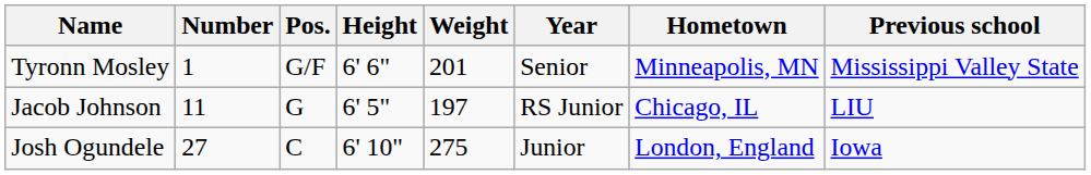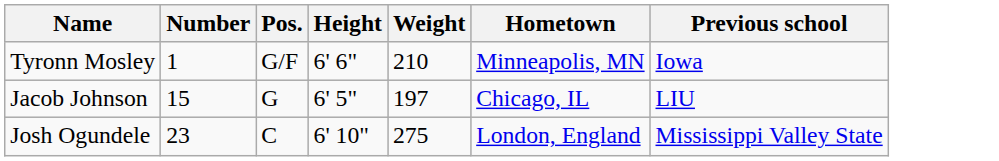- column: Year | Senior | RS Junior | Junior
Tyronn Mosley | Weight: 201 -> 210
Tyronn Mosley | Previous school: Mississippi Valley State -> Iowa
Jacob Johnson | Number: 11 -> 15
Josh Ogundele | Number: 27 -> 23
Josh Ogundele | Previous school: Iowa -> Mississippi Valley State
